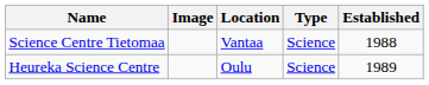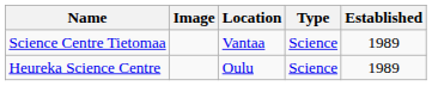Science Centre Tietomaa | Established: 1988 -> 1989
